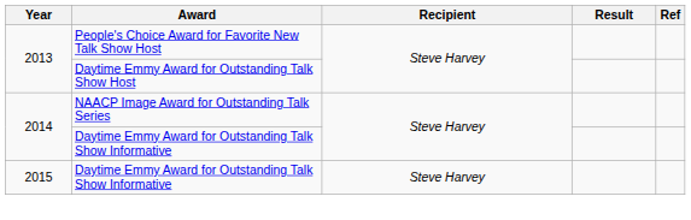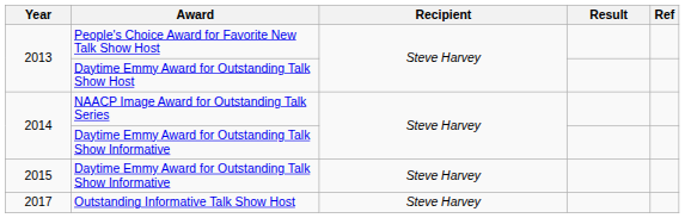+ row: 2017 | Outstanding Informative Talk Show Host | Steve Harvey
